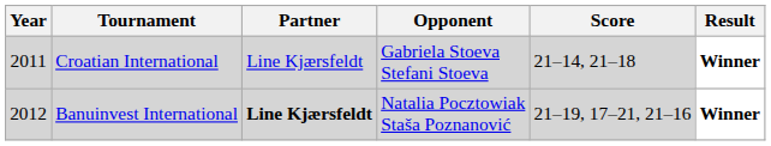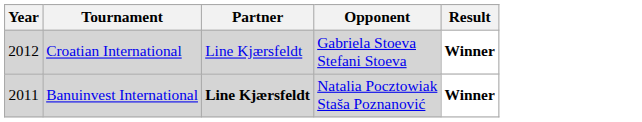- column: Score | 21–14, 21–18 | 21–19, 17–21, 21–16
Croatian International | Year: 2011 -> 2012
Banuinvest International | Year: 2012 -> 2011
